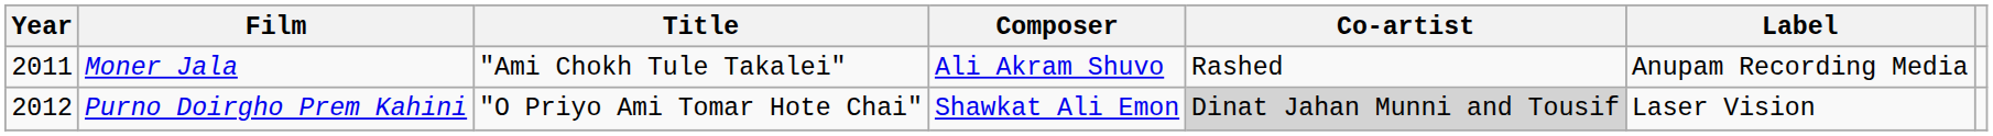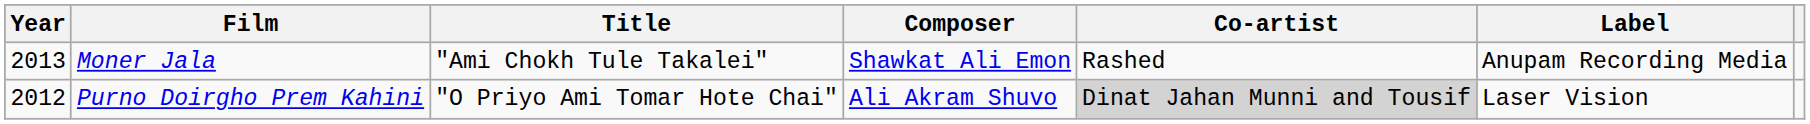Moner Jala | Year: 2011 -> 2013
Moner Jala | Composer: Ali Akram Shuvo -> Shawkat Ali Emon
Purno Doirgho Prem Kahini | Composer: Shawkat Ali Emon -> Ali Akram Shuvo
